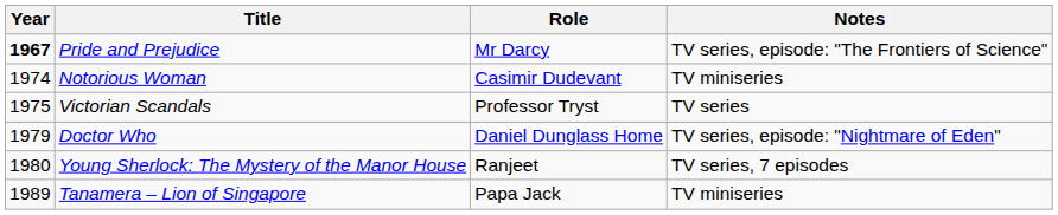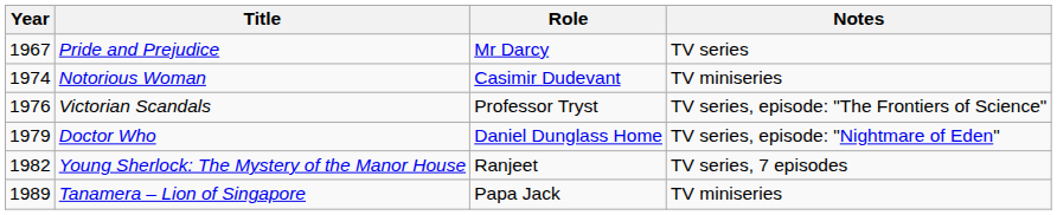Pride and Prejudice | Year: bold -> normal
Pride and Prejudice | Notes: TV series, episode: "The Frontiers of Science" -> TV series
Victorian Scandals | Year: 1975 -> 1976
Victorian Scandals | Notes: TV series -> TV series, episode: "The Frontiers of Science"
Young Sherlock: The Mystery of the Manor House | Year: 1980 -> 1982
